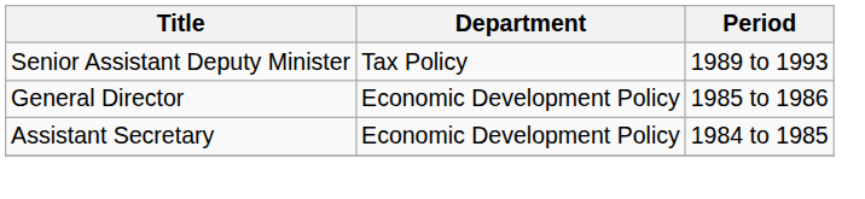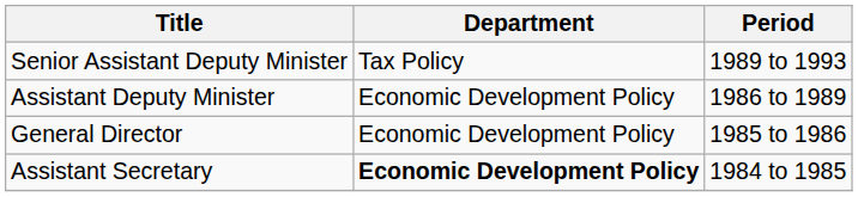+ row: Assistant Deputy Minister | Economic Development Policy | 1986 to 1989
Assistant Secretary | Department: normal -> bold
